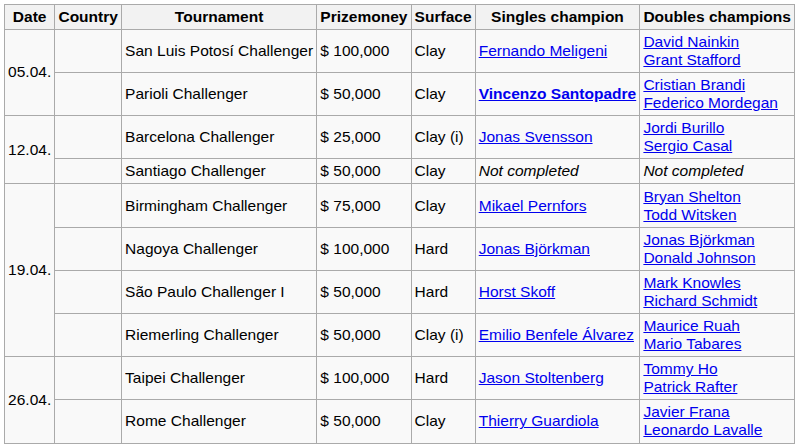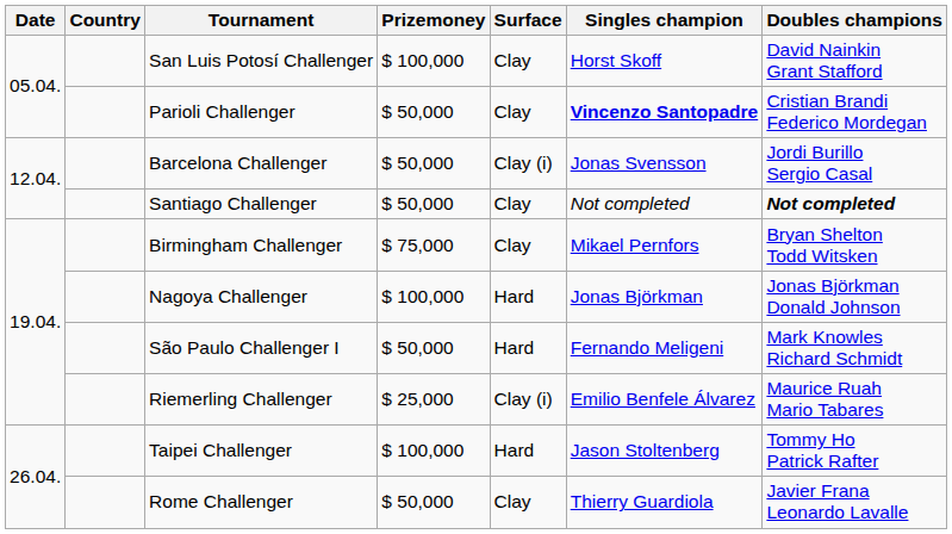San Luis Potosí Challenger | Singles champion: Fernando Meligeni -> Horst Skoff
Barcelona Challenger | Prizemoney: $ 25,000 -> $ 50,000
Santiago Challenger | Doubles champions: normal -> bold
São Paulo Challenger I | Singles champion: Horst Skoff -> Fernando Meligeni
Riemerling Challenger | Prizemoney: $ 50,000 -> $ 25,000
